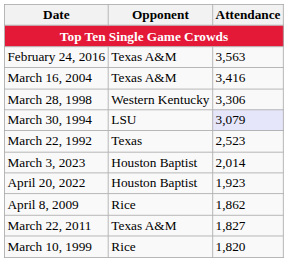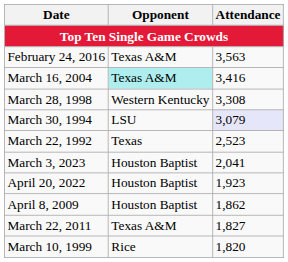March 16, 2004 | Opponent: no background -> paleturquoise background
March 28, 1998 | Attendance: 3,306 -> 3,308
March 3, 2023 | Attendance: 2,014 -> 2,041
April 8, 2009 | Opponent: Rice -> Houston Baptist
